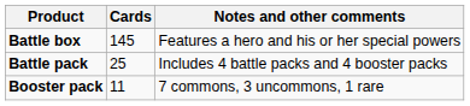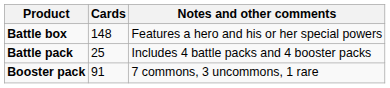Battle box | Cards: 145 -> 148
Booster pack | Cards: 11 -> 91
